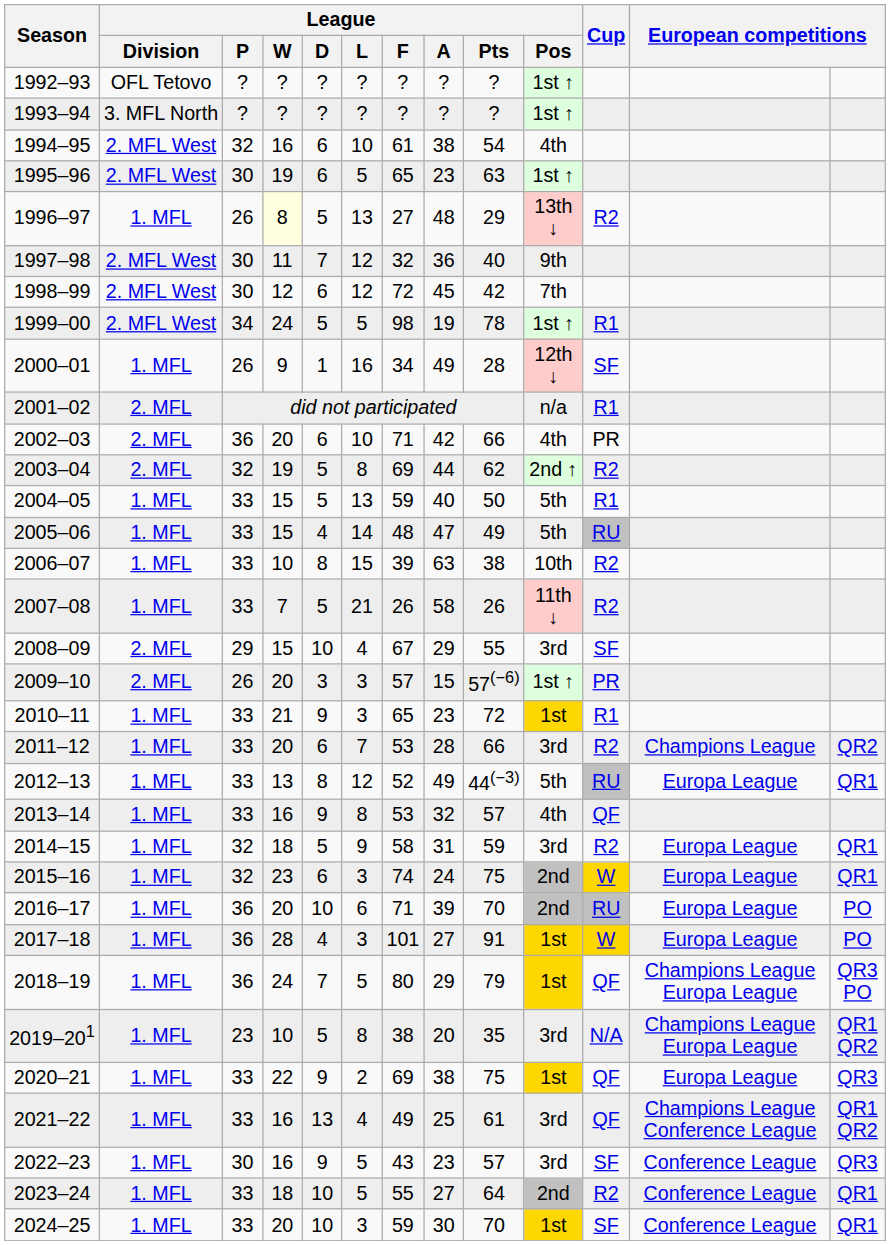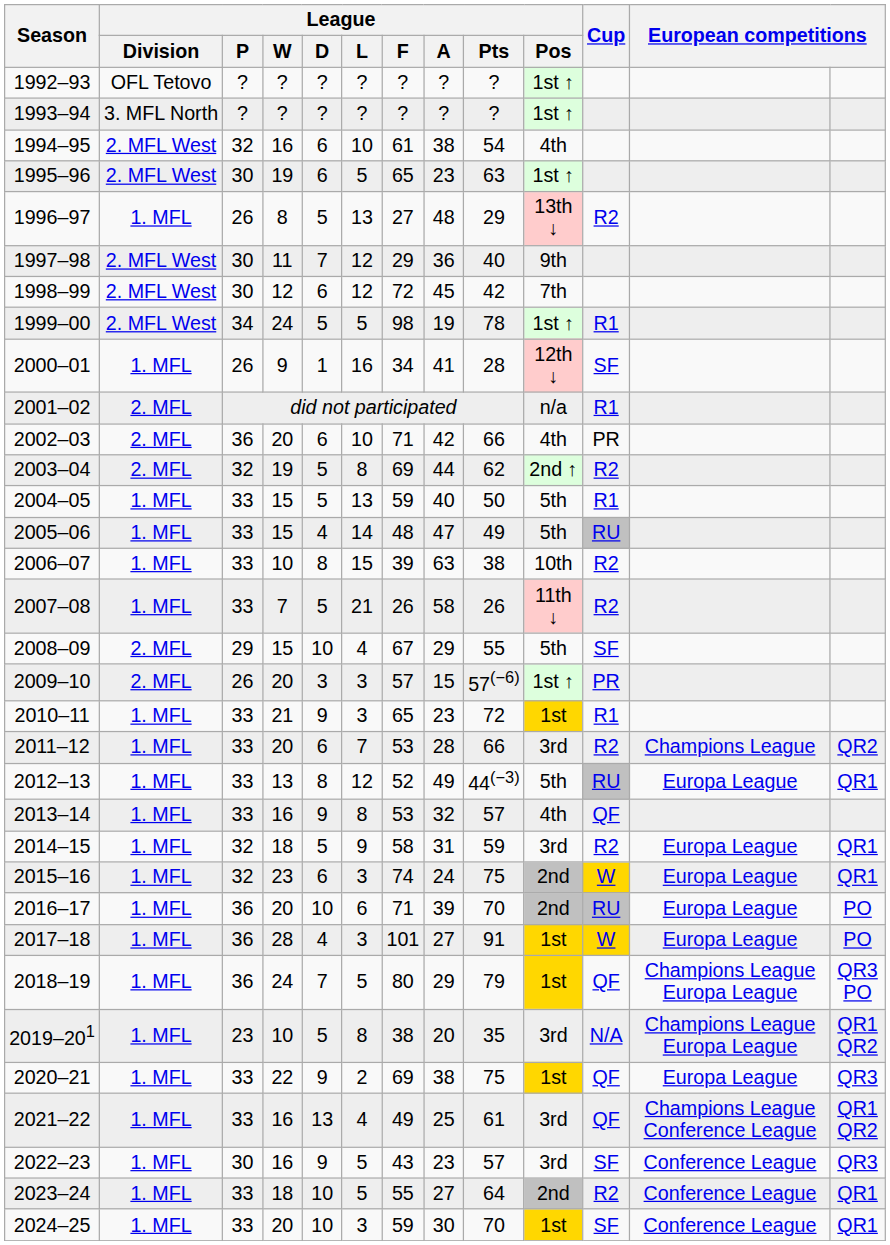1996–97 | League / W: lightyellow background -> no background
1997–98 | League / F: 32 -> 29
2000–01 | League / A: 49 -> 41
2008–09 | League / Pos: 3rd -> 5th
